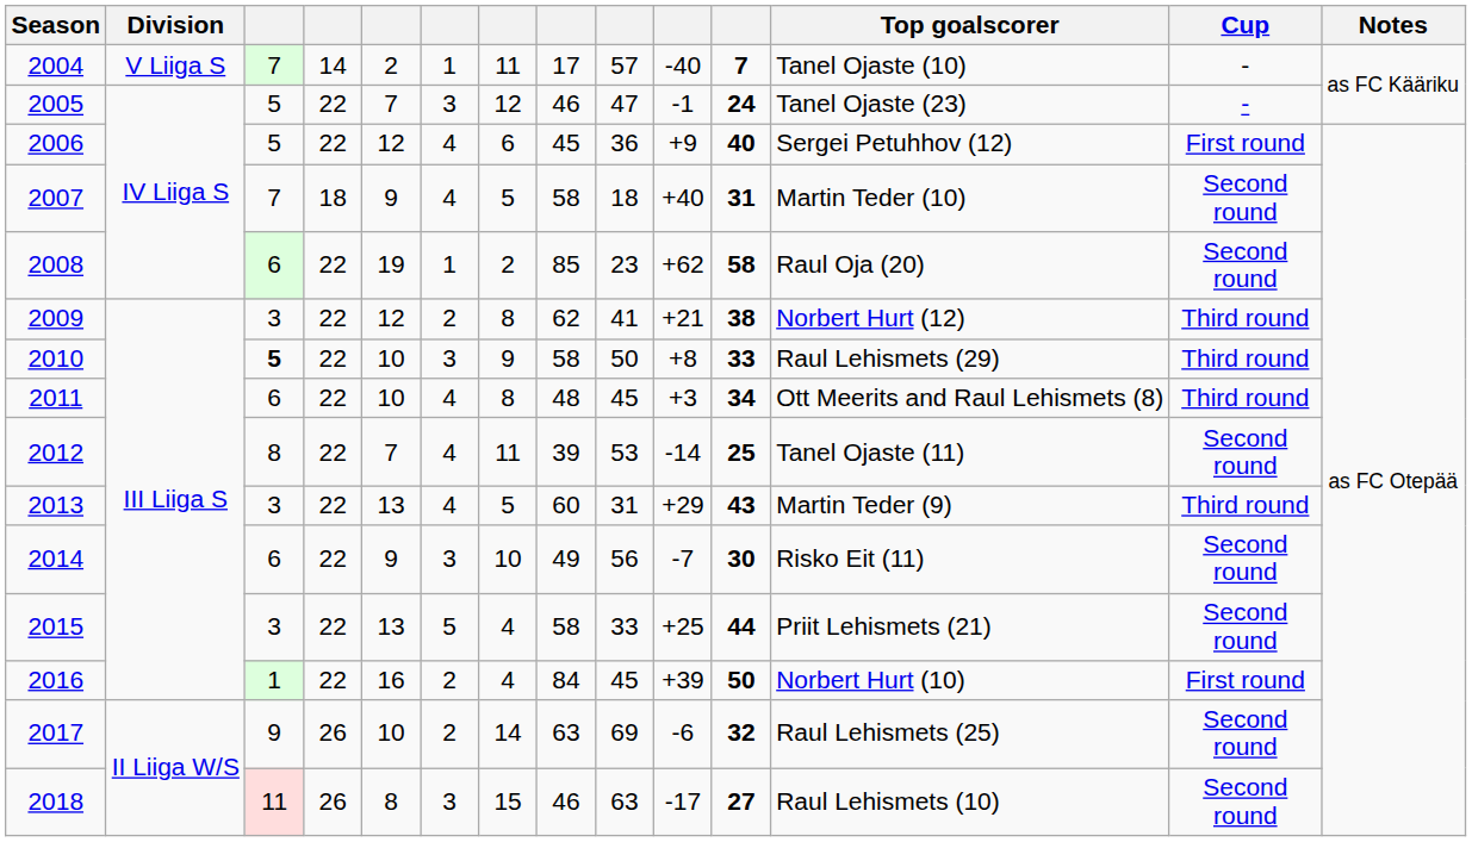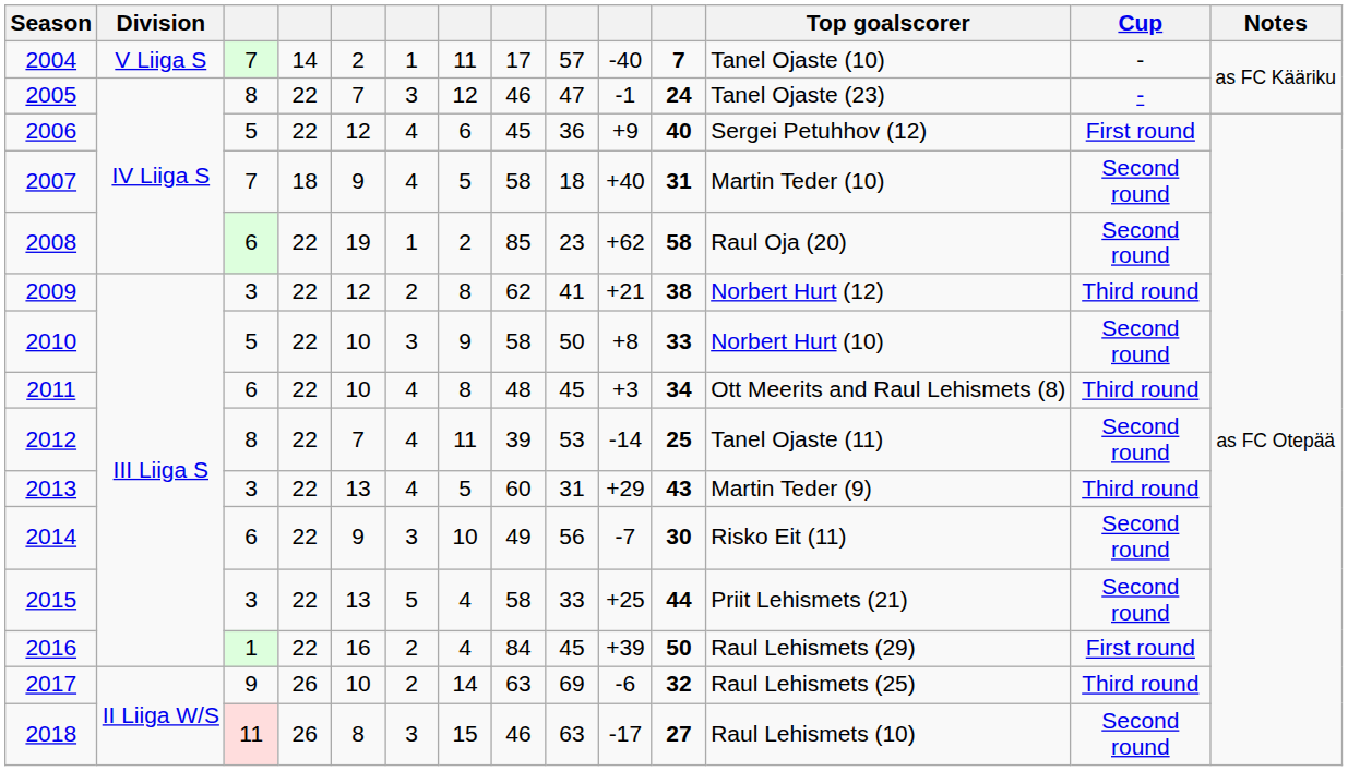2005 | column 3: 5 -> 8
2010 | column 3: bold -> normal
2010 | Top goalscorer: Raul Lehismets (29) -> Norbert Hurt (10)
2010 | Cup: Third round -> Second round
2016 | Top goalscorer: Norbert Hurt (10) -> Raul Lehismets (29)
2017 | Cup: Second round -> Third round
